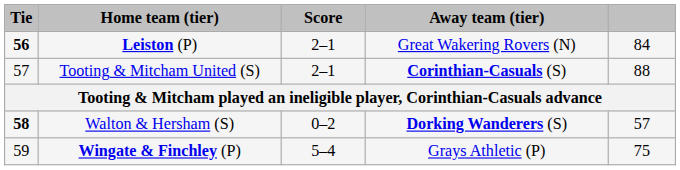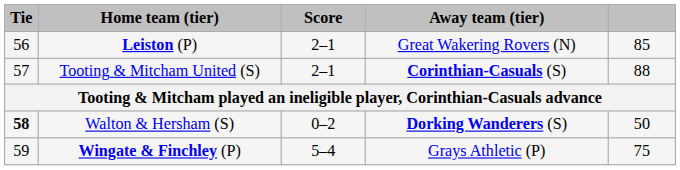Leiston (P) | Tie: bold -> normal
Leiston (P) | column 5: 84 -> 85
Walton & Hersham (S) | column 5: 57 -> 50
